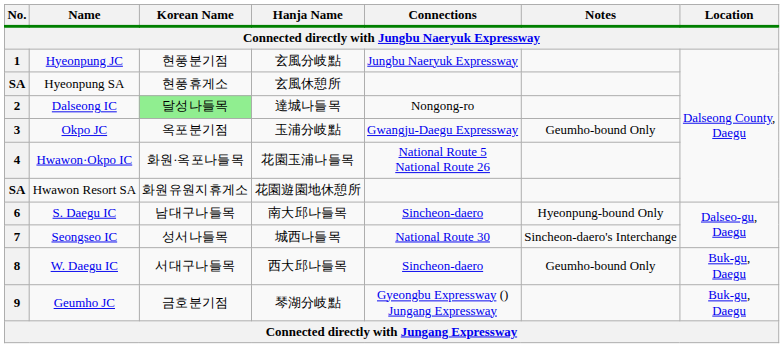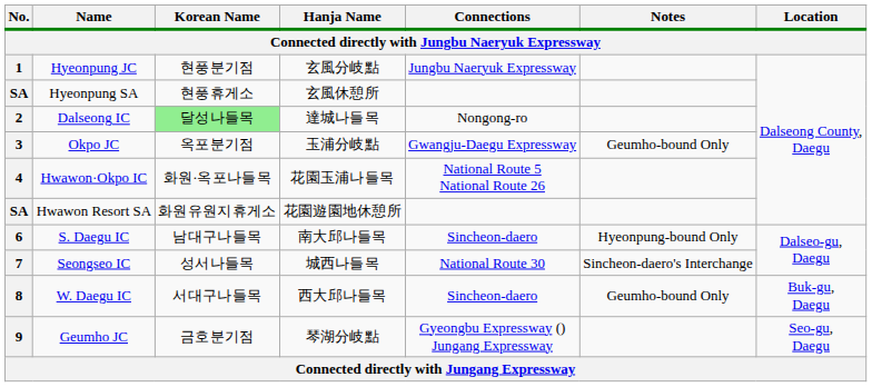9 | Location: Buk-gu, Daegu -> Seo-gu, Daegu
